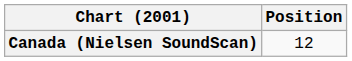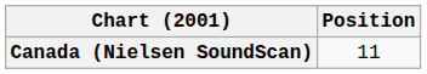Canada (Nielsen SoundScan) | Position: 12 -> 11
